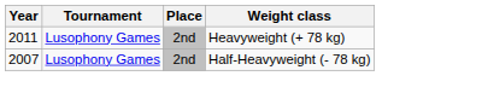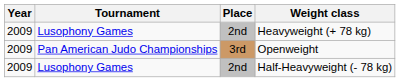Heavyweight (+ 78 kg) | Year: 2011 -> 2009
+ row: 2009 | Pan American Judo Championships | 3rd | Openweight
Half-Heavyweight (- 78 kg) | Year: 2007 -> 2009
